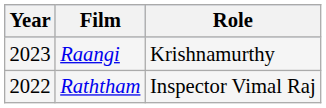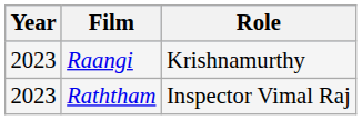Raththam | Year: 2022 -> 2023
